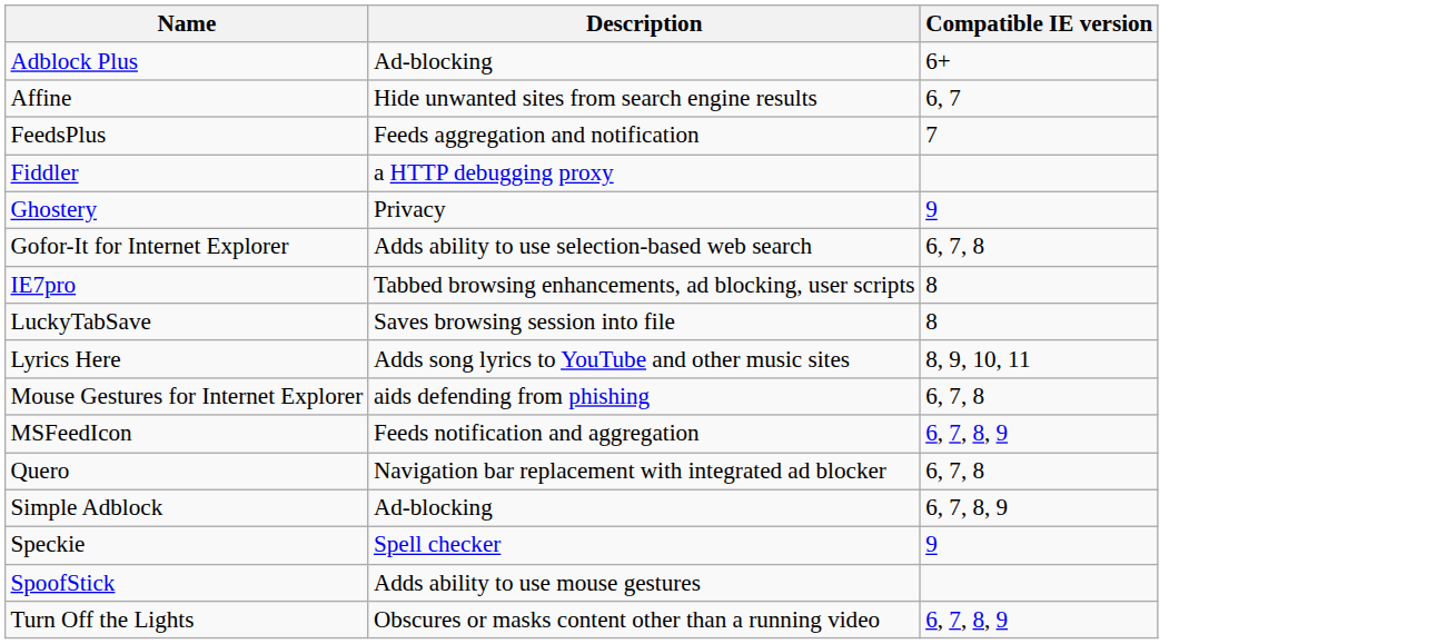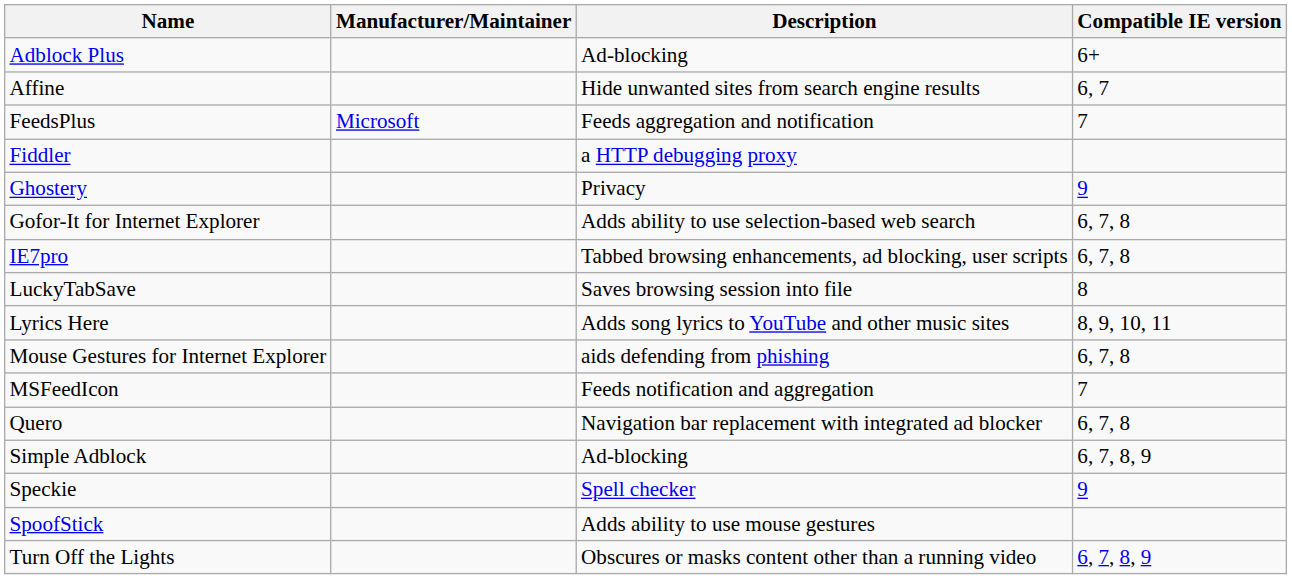+ column: Manufacturer/Maintainer | Microsoft
IE7pro | Compatible IE version: 8 -> 6, 7, 8
MSFeedIcon | Compatible IE version: 6, 7, 8, 9 -> 7
